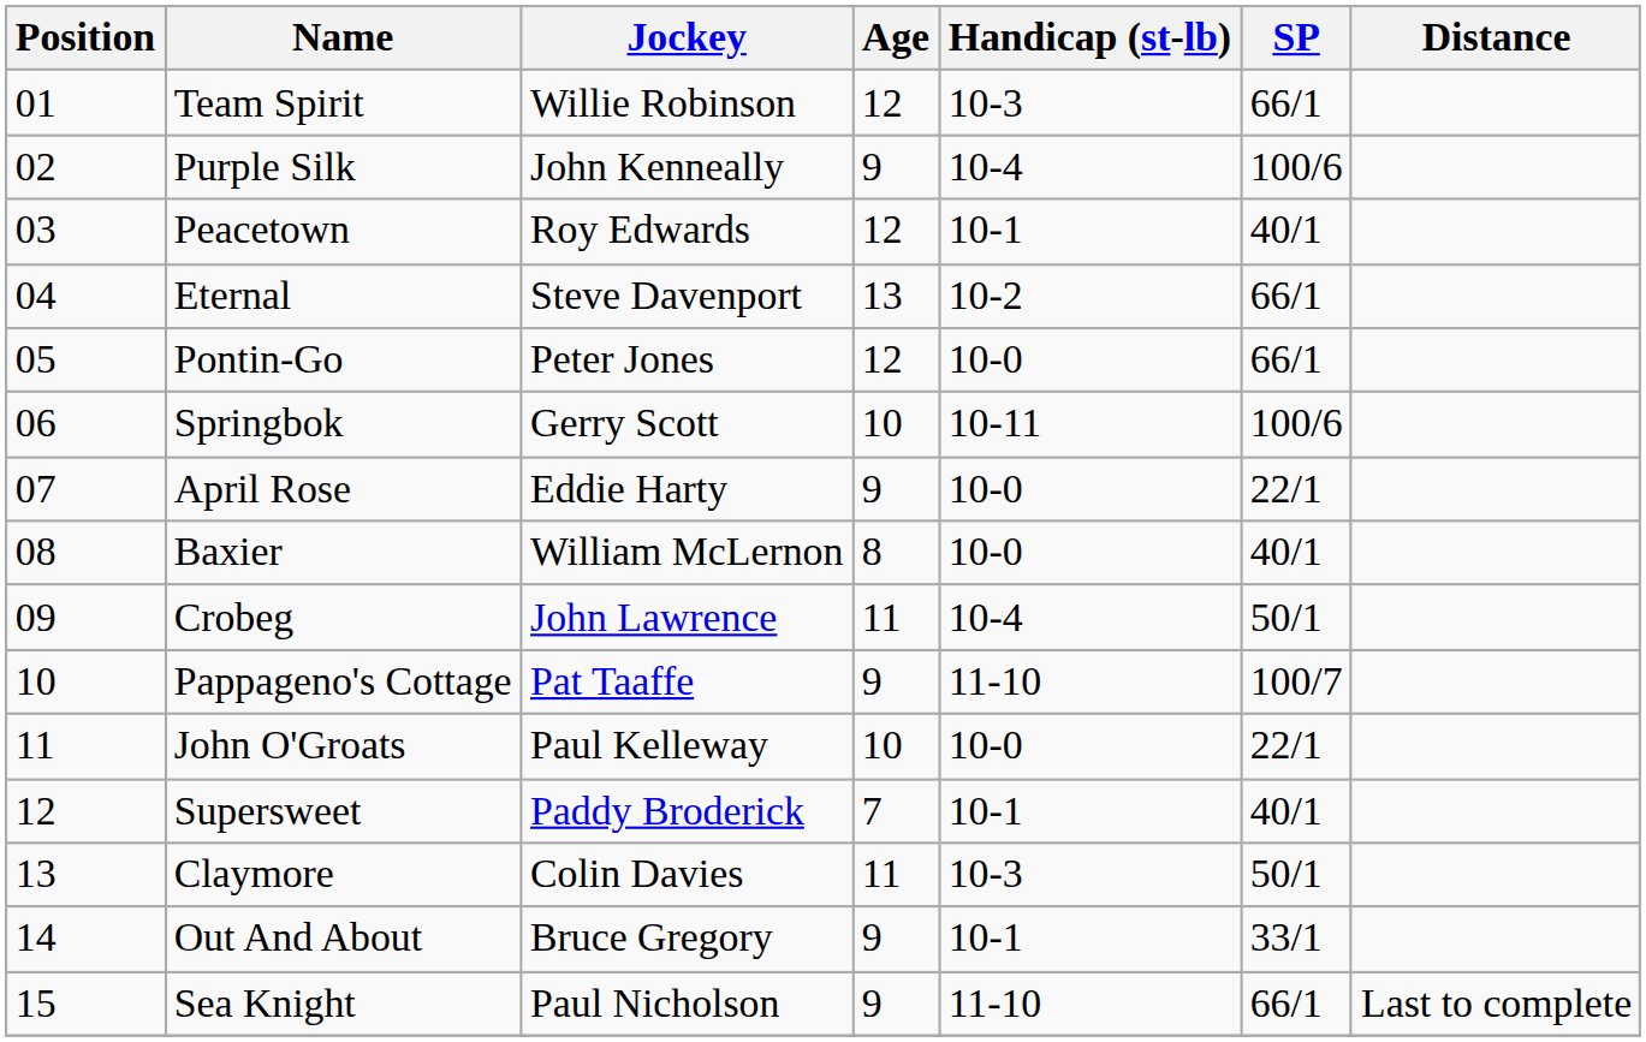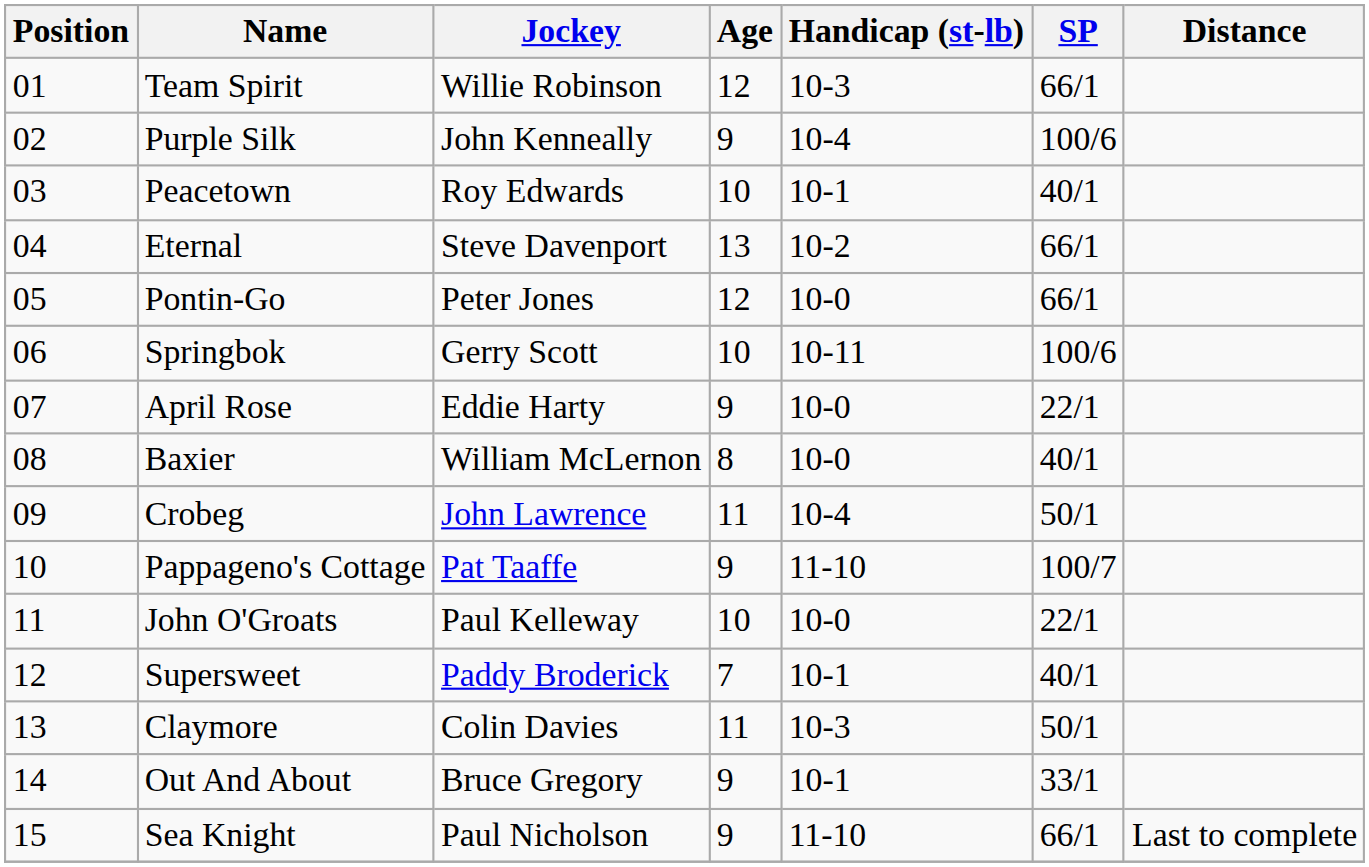Peacetown | Age: 12 -> 10
